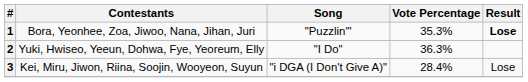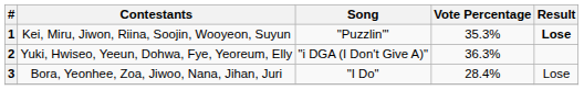1 | Contestants: Bora, Yeonhee, Zoa, Jiwoo, Nana, Jihan, Juri -> Kei, Miru, Jiwon, Riina, Soojin, Wooyeon, Suyun
2 | Song: "I Do" -> "i DGA (I Don't Give A)"
3 | Contestants: Kei, Miru, Jiwon, Riina, Soojin, Wooyeon, Suyun -> Bora, Yeonhee, Zoa, Jiwoo, Nana, Jihan, Juri
3 | Song: "i DGA (I Don't Give A)" -> "I Do"
